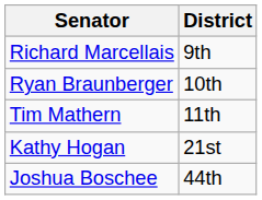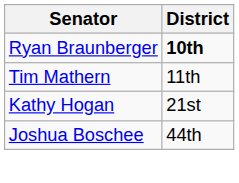- row: Richard Marcellais | 9th
Ryan Braunberger | District: normal -> bold
